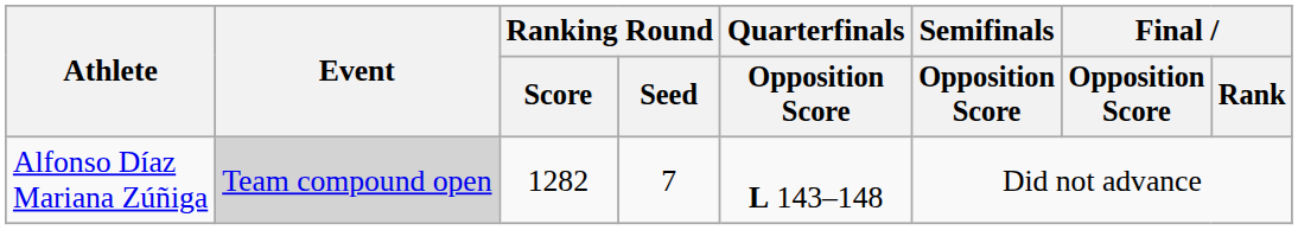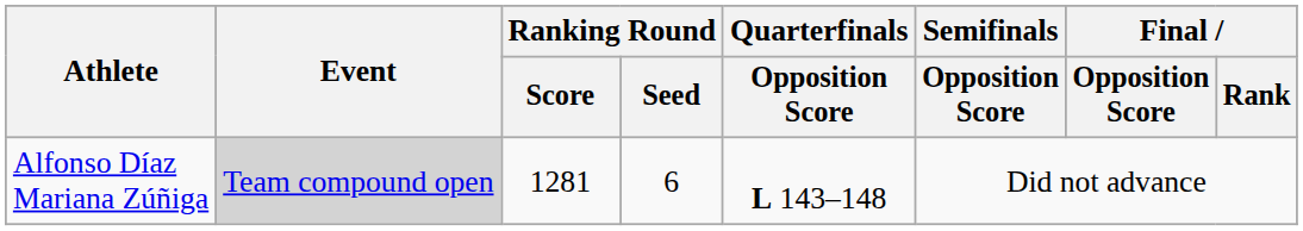Alfonso Díaz Mariana Zúñiga | Ranking Round / Score: 1282 -> 1281
Alfonso Díaz Mariana Zúñiga | Ranking Round / Seed: 7 -> 6
